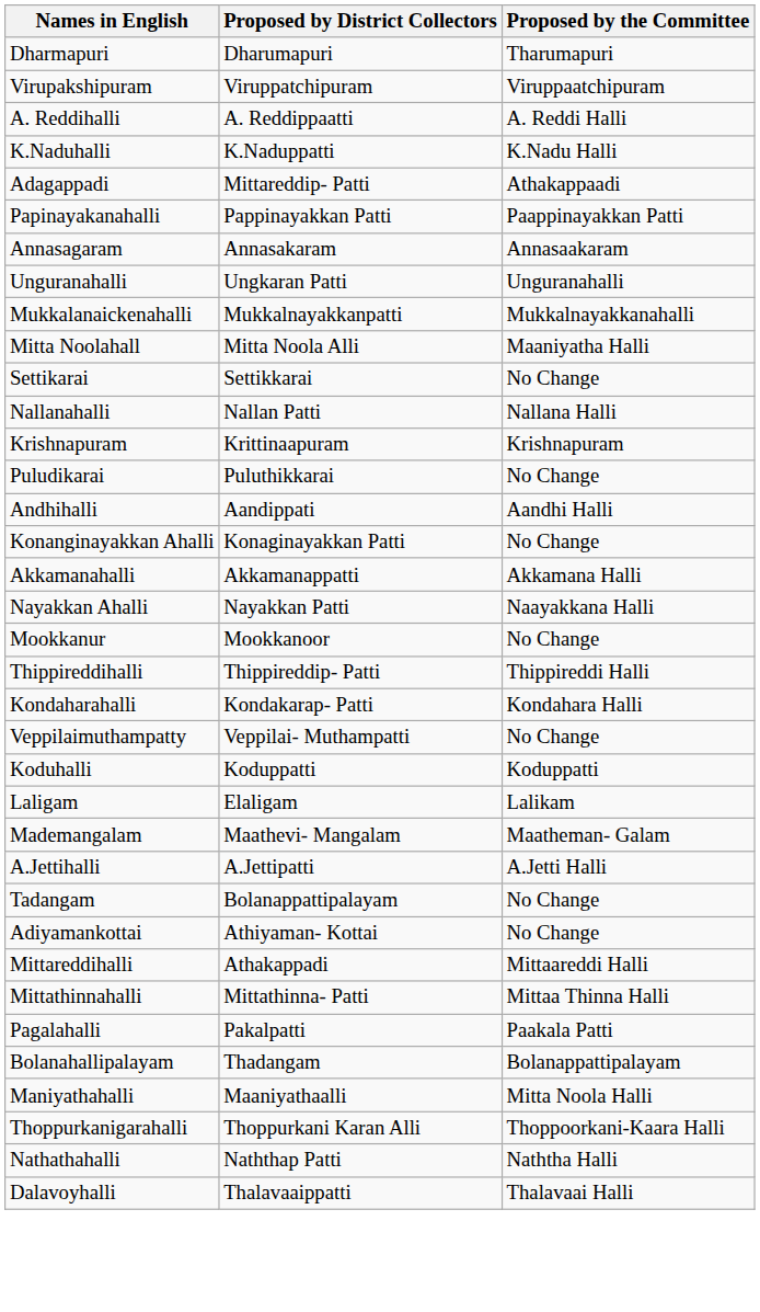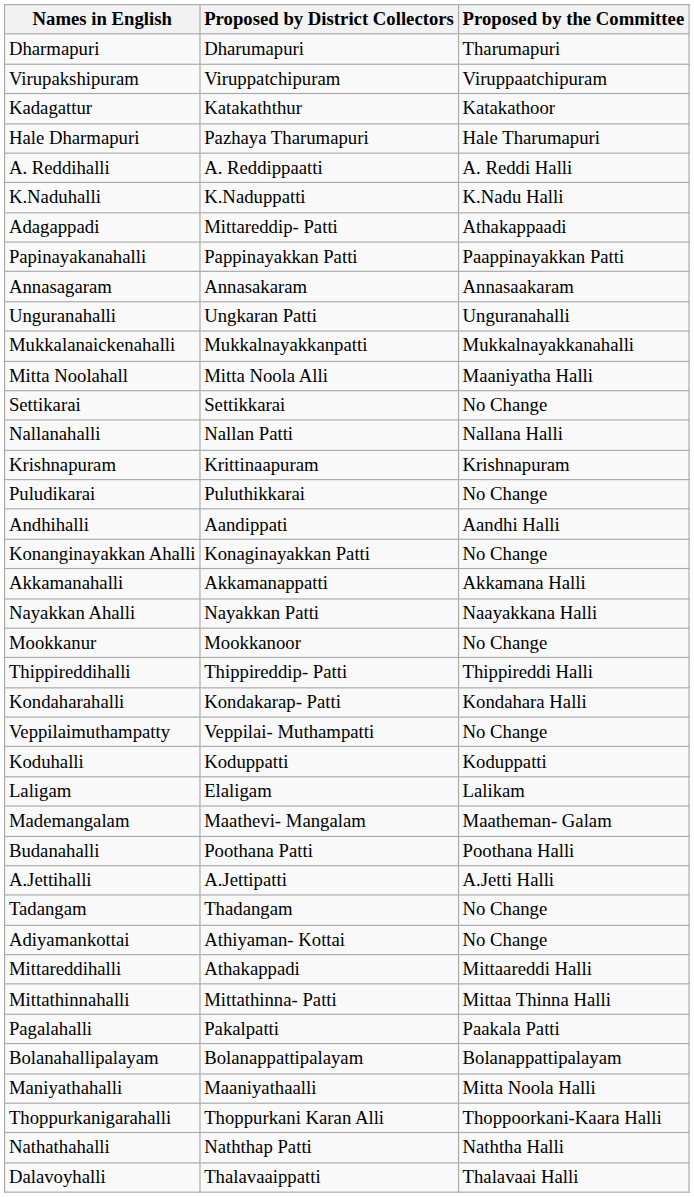+ row: Kadagattur | Katakaththur | Katakathoor
+ row: Hale Dharmapuri | Pazhaya Tharumapuri | Hale Tharumapuri
+ row: Budanahalli | Poothana Patti | Poothana Halli
Tadangam | Proposed by District Collectors: Bolanappattipalayam -> Thadangam
Bolanahallipalayam | Proposed by District Collectors: Thadangam -> Bolanappattipalayam
